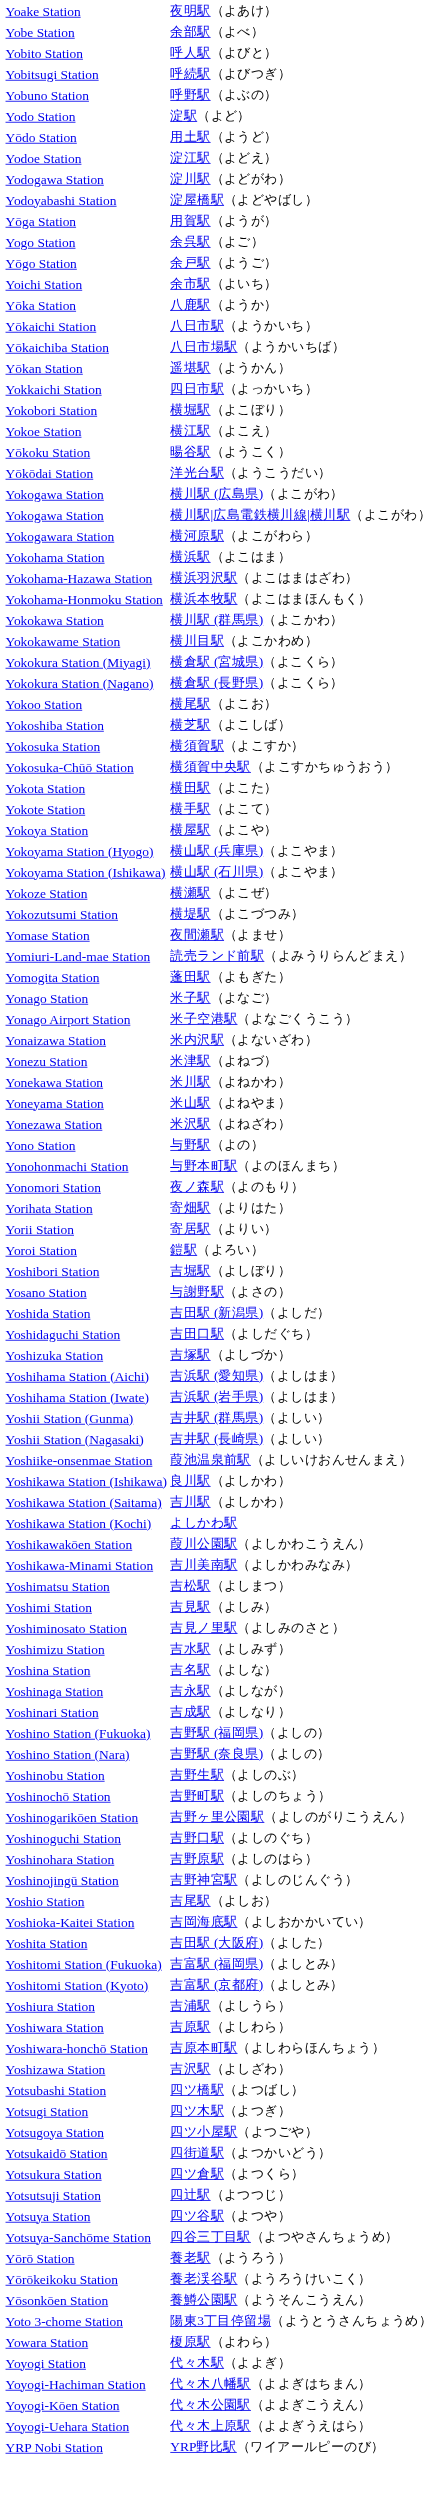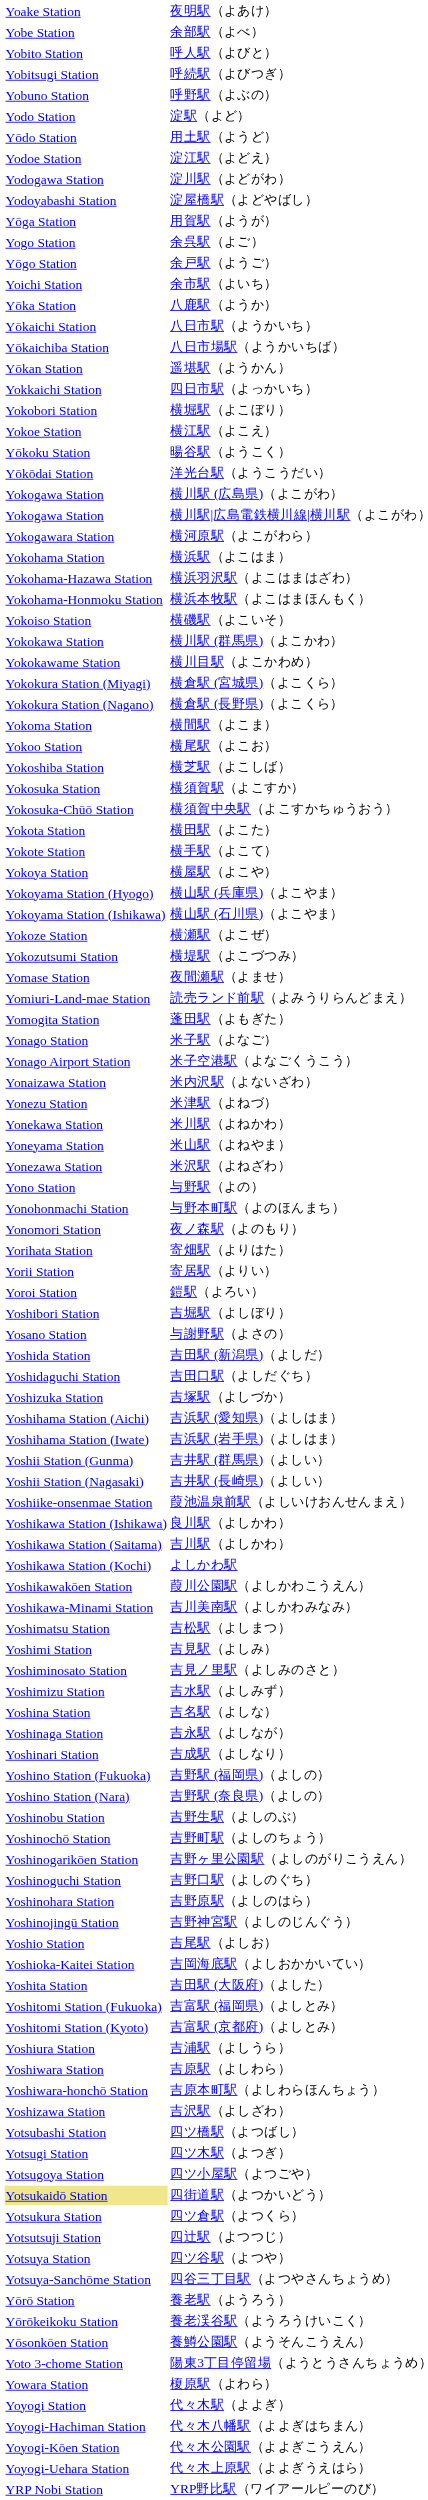+ row: Yokoiso Station | 横磯駅（よこいそ）
+ row: Yokoma Station | 横間駅（よこま）
四街道駅（よつかいどう） | column 1: no background -> khaki background
